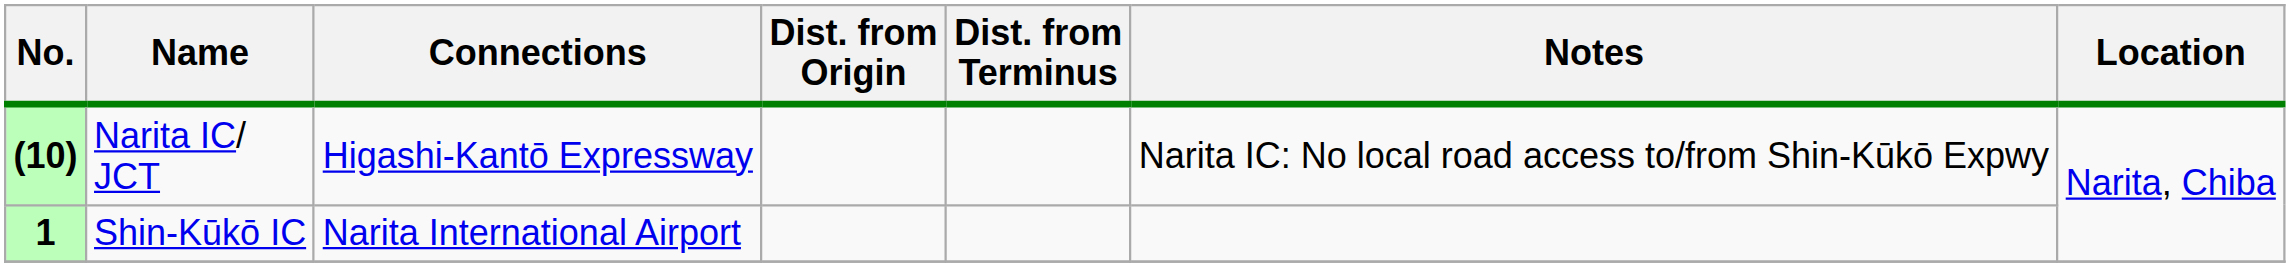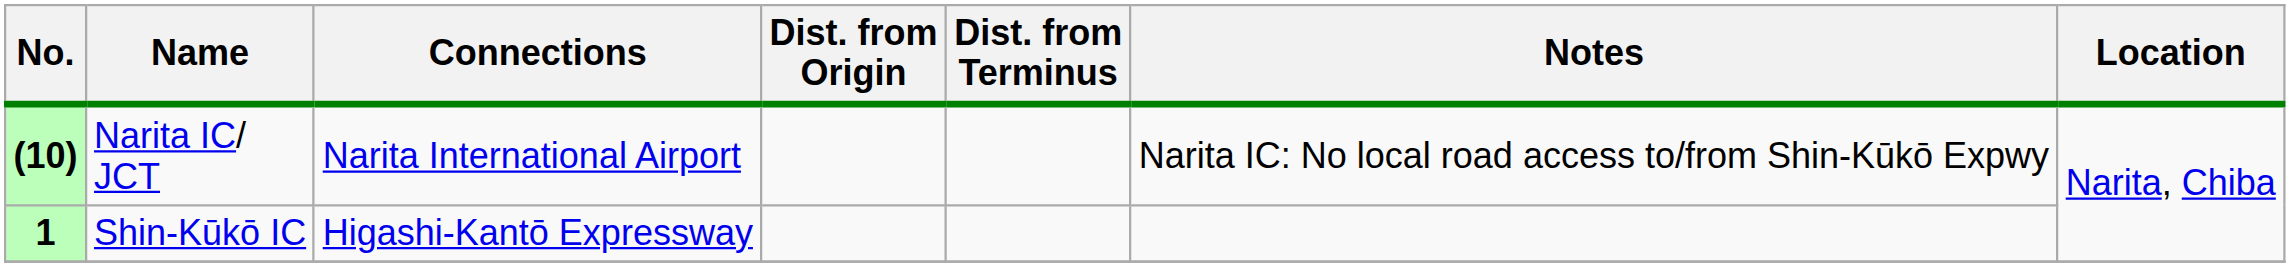(10) | Connections: Higashi-Kantō Expressway -> Narita International Airport
1 | Connections: Narita International Airport -> Higashi-Kantō Expressway
